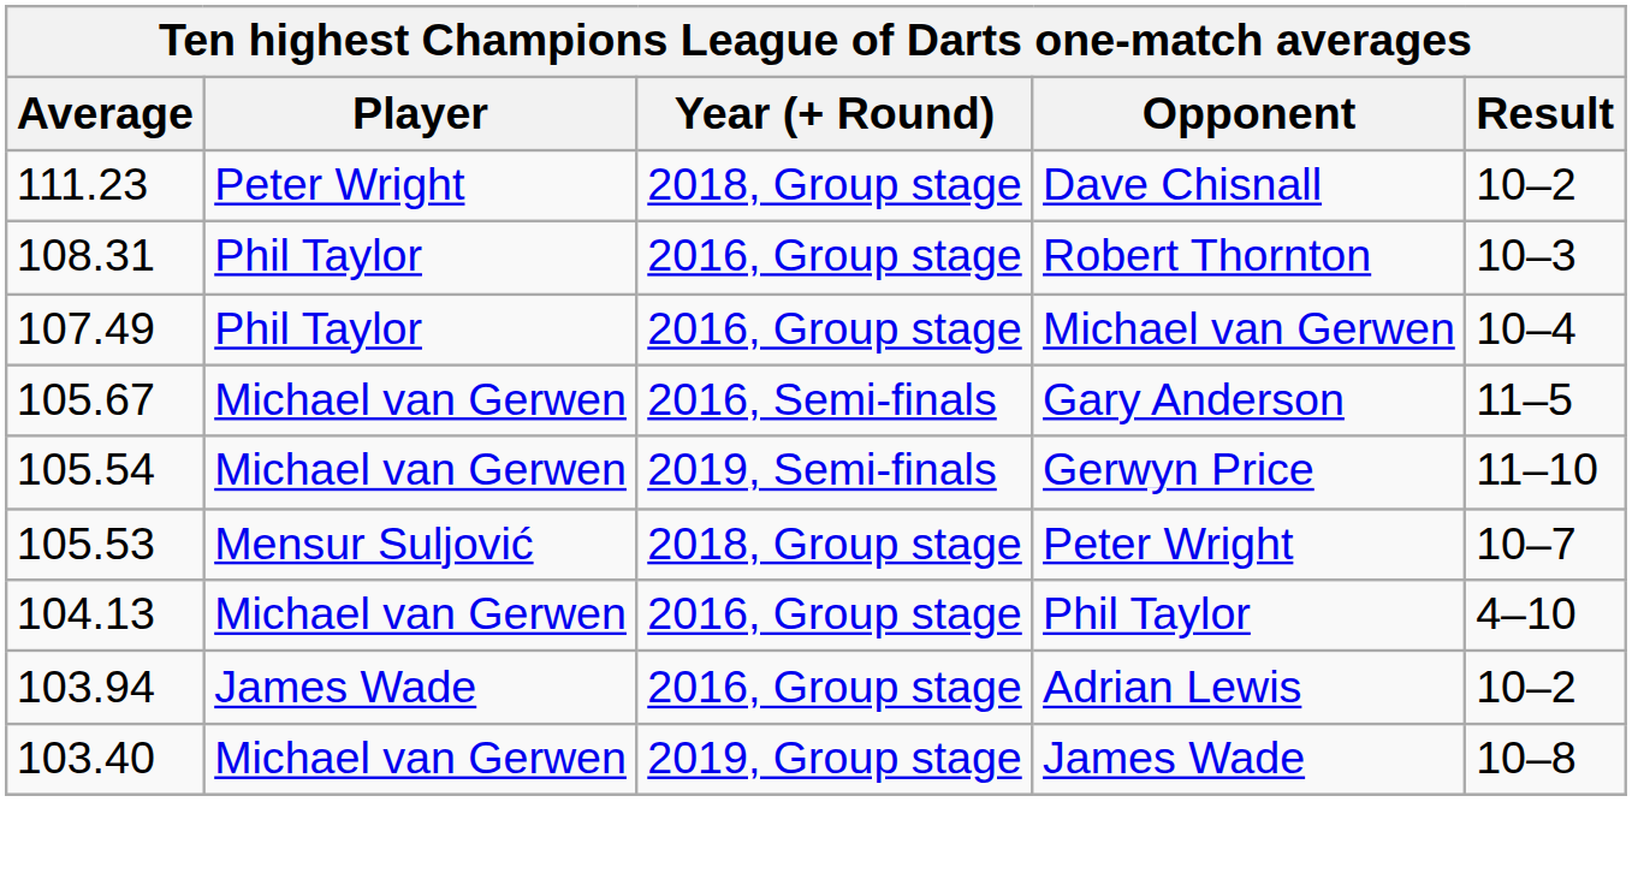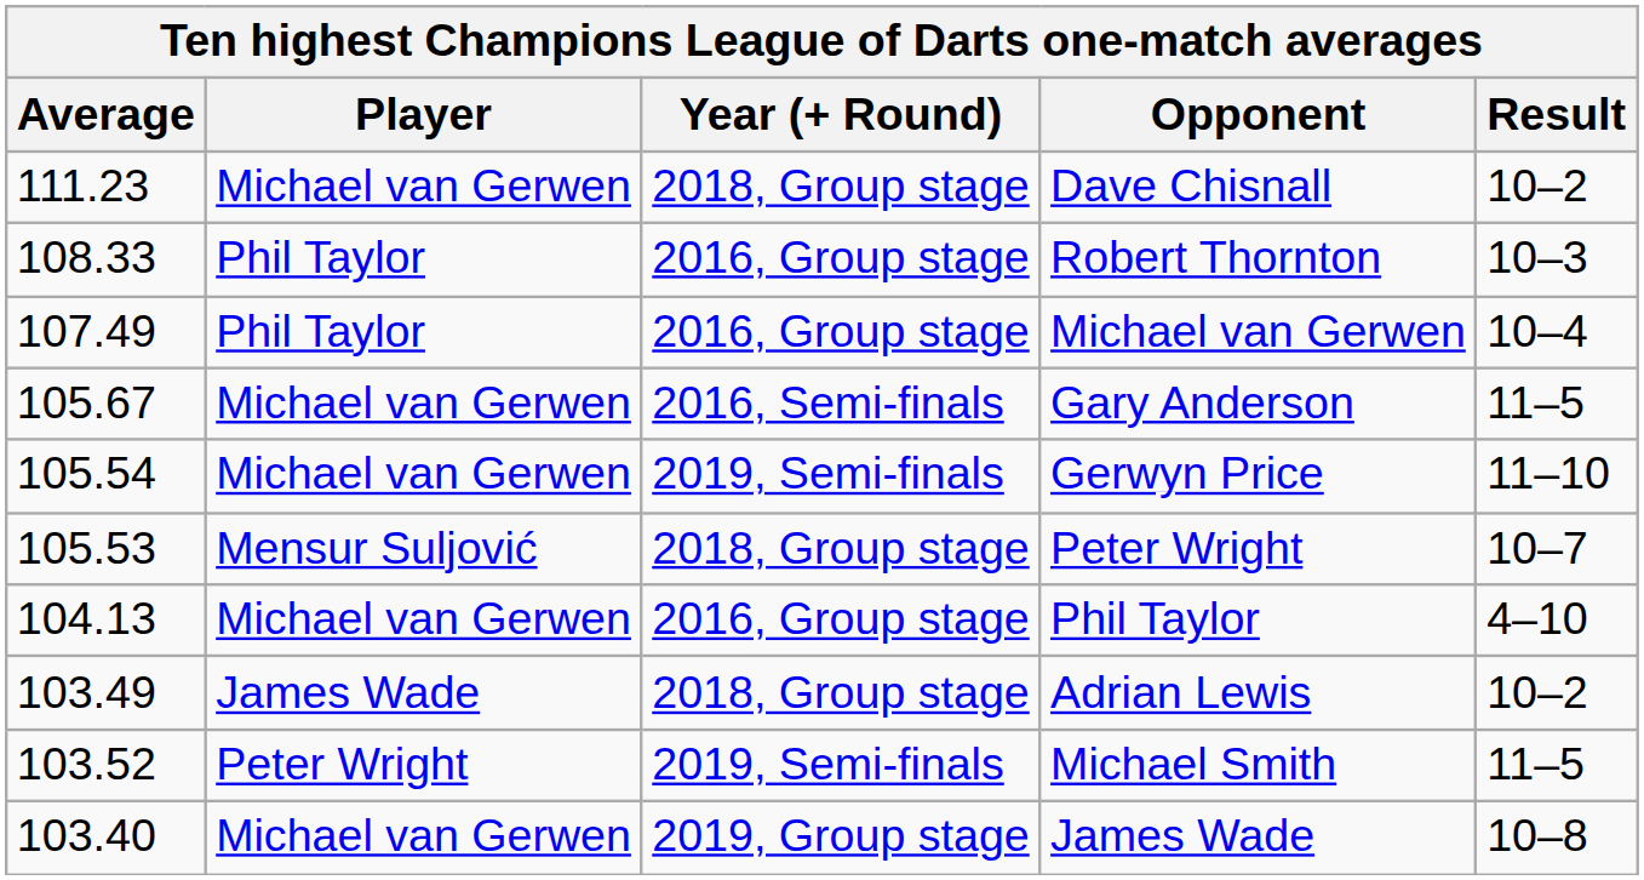Dave Chisnall | Player: Peter Wright -> Michael van Gerwen
Robert Thornton | Average: 108.31 -> 108.33
Adrian Lewis | Average: 103.94 -> 103.49
Adrian Lewis | Year (+ Round): 2016, Group stage -> 2018, Group stage
+ row: 103.52 | Peter Wright | 2019, Semi-finals | Michael Smith | 11–5
